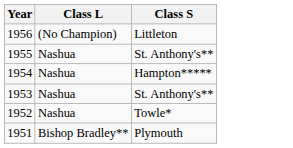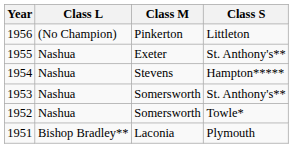+ column: Class M | Pinkerton | Exeter | Stevens | Somersworth | Somersworth | Laconia
